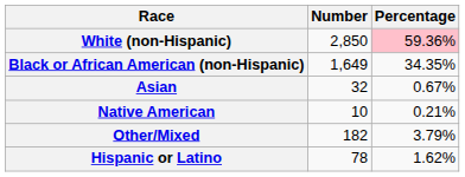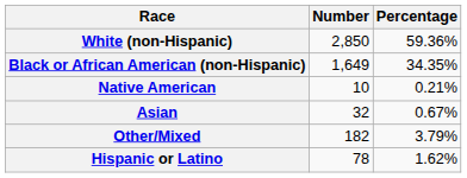White (non-Hispanic) | Percentage: pink background -> no background
rows swapped: Native American <-> Asian
